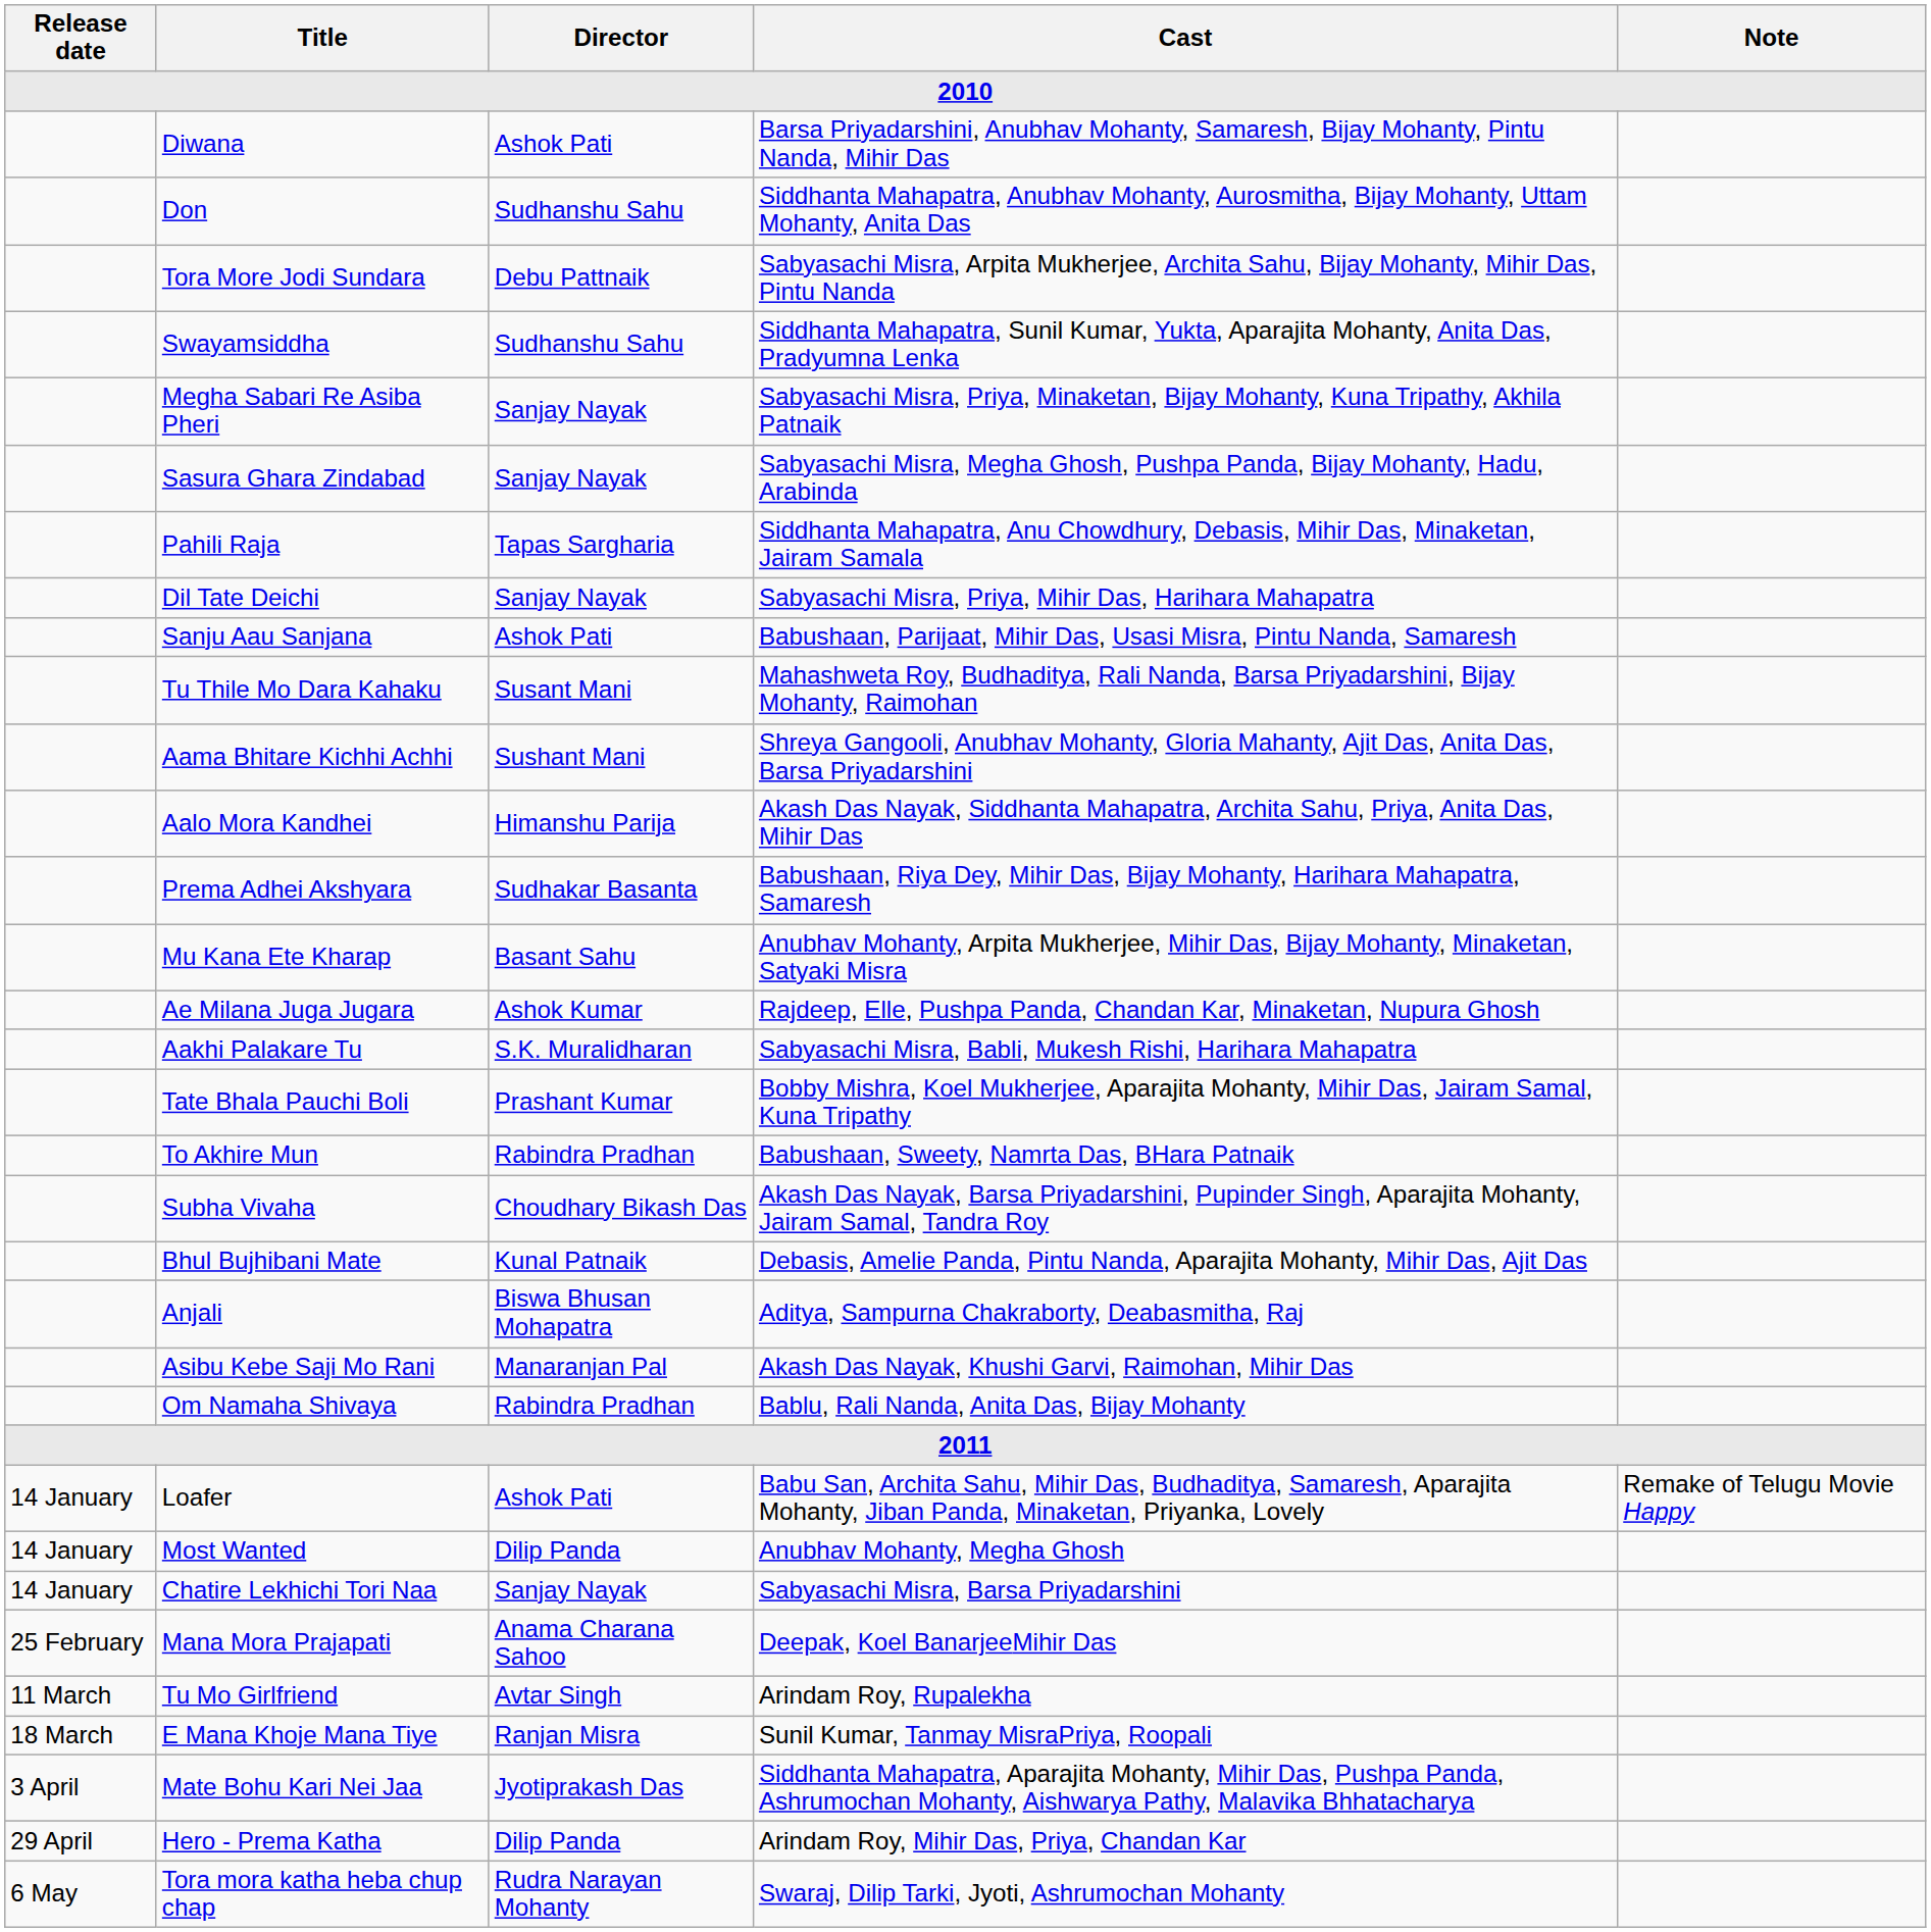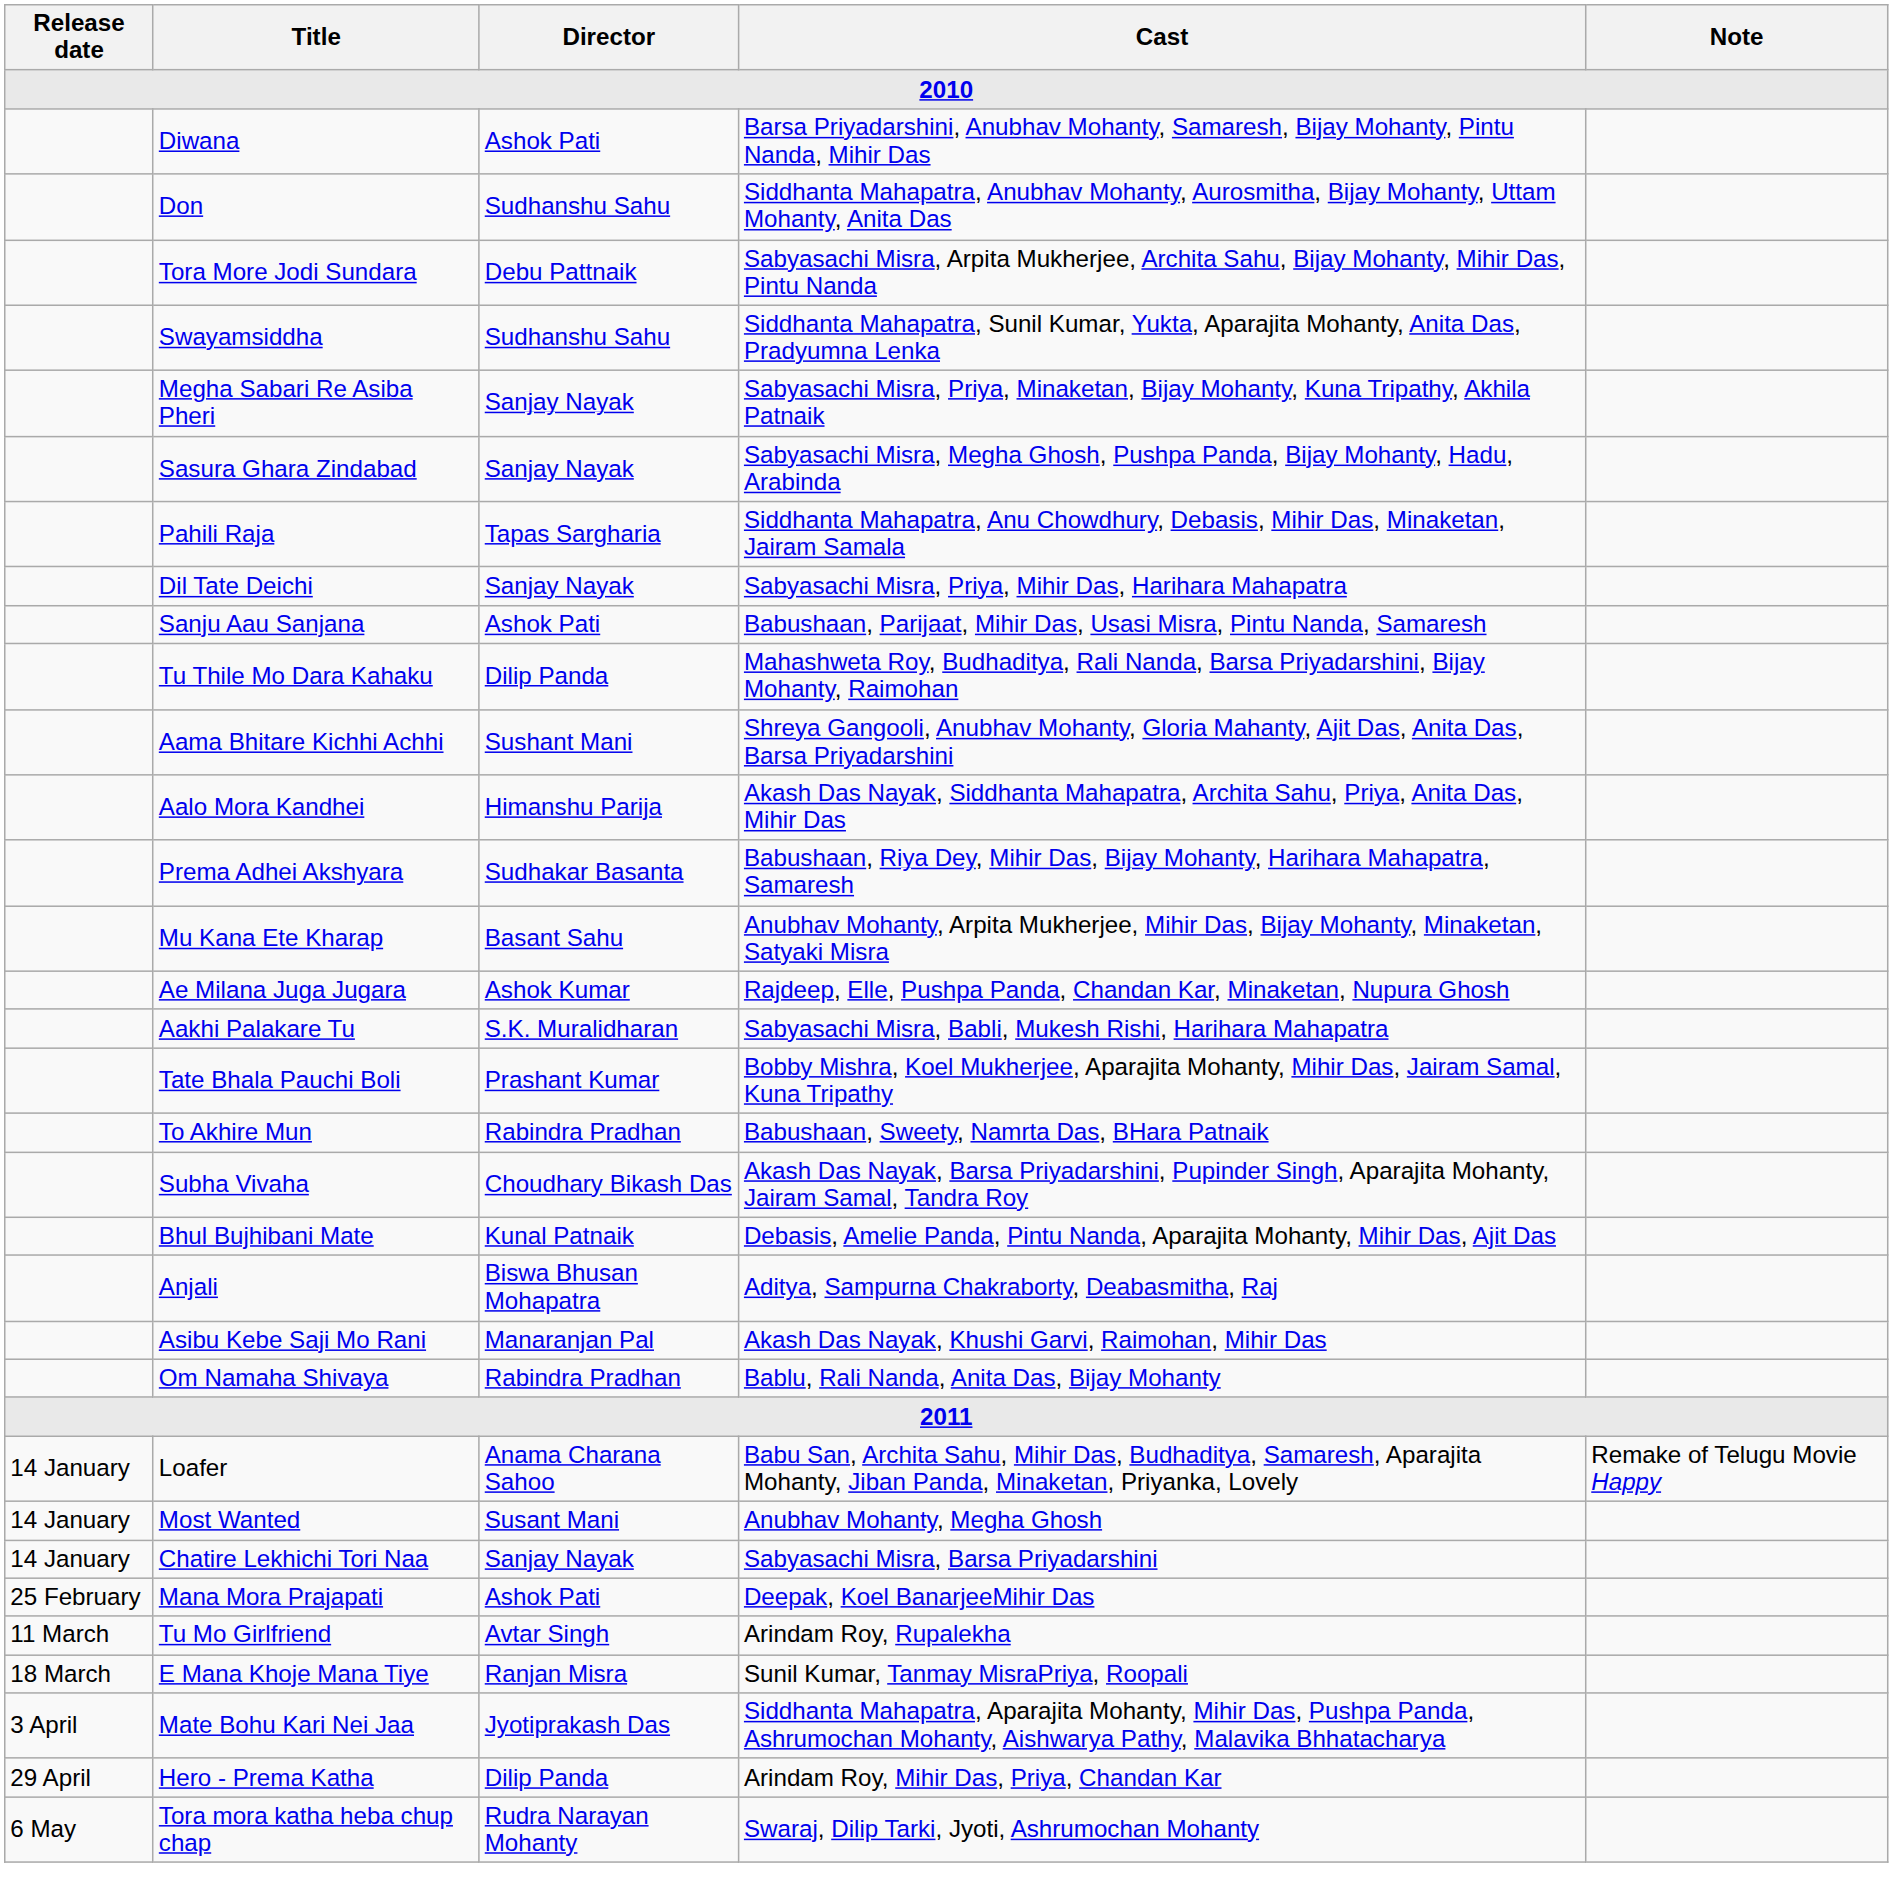Tu Thile Mo Dara Kahaku | Director: Susant Mani -> Dilip Panda
Loafer | Director: Ashok Pati -> Anama Charana Sahoo
Most Wanted | Director: Dilip Panda -> Susant Mani
Mana Mora Prajapati | Director: Anama Charana Sahoo -> Ashok Pati
